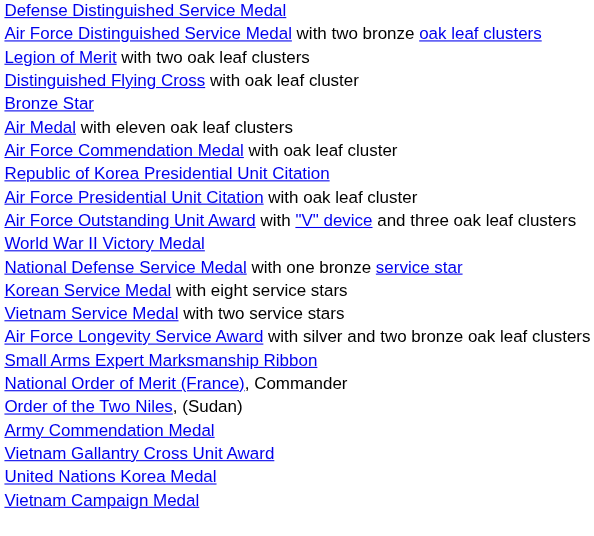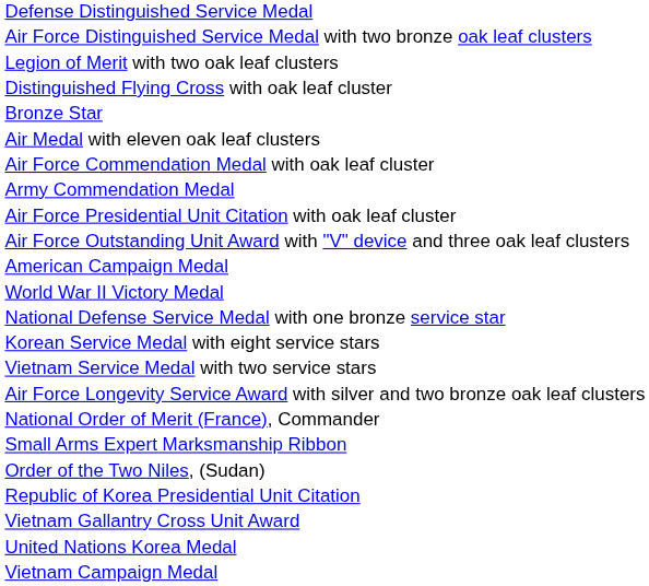rows swapped: Army Commendation Medal <-> Republic of Korea Presidential Unit Citation
+ row: American Campaign Medal
rows swapped: Small Arms Expert Marksmanship Ribbon <-> National Order of Merit (France), Commander
